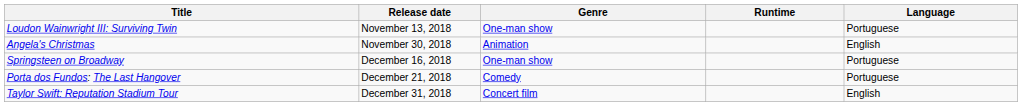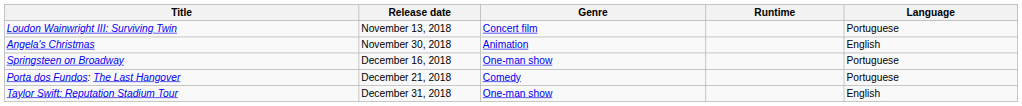Loudon Wainwright III: Surviving Twin | Genre: One-man show -> Concert film
Taylor Swift: Reputation Stadium Tour | Genre: Concert film -> One-man show
